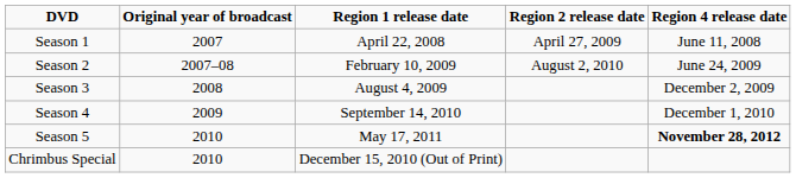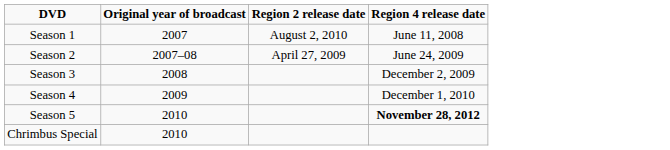- column: Region 1 release date | April 22, 2008 | February 10, 2009 | August 4, 2009 | September 14, 2010 | May 17, 2011 | December 15, 2010 (Out of Print)
Season 1 | Region 2 release date: April 27, 2009 -> August 2, 2010
Season 2 | Region 2 release date: August 2, 2010 -> April 27, 2009
